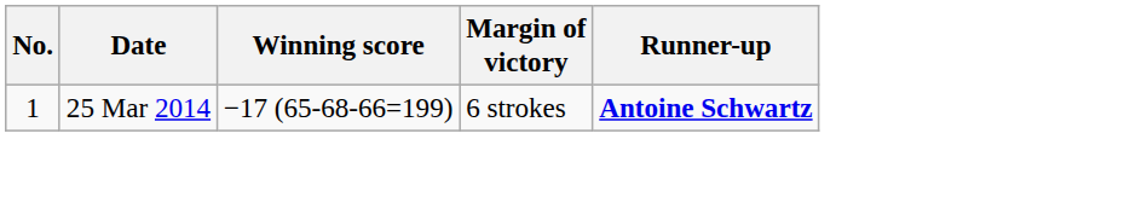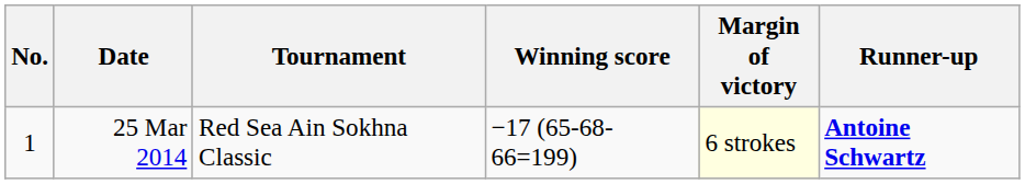+ column: Tournament | Red Sea Ain Sokhna Classic
25 Mar 2014 | Margin of victory: no background -> lightyellow background
